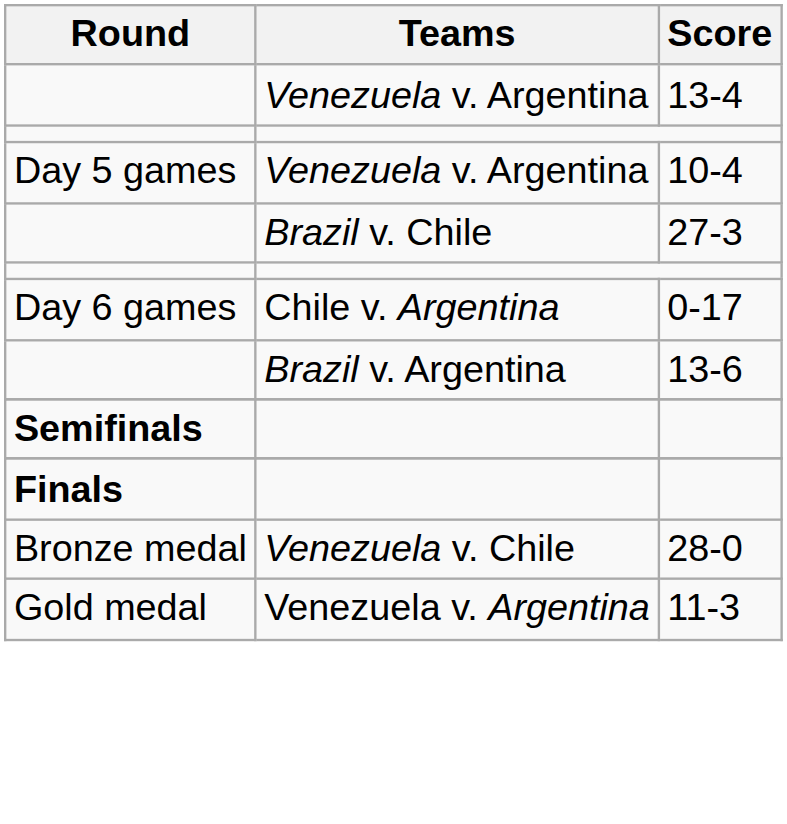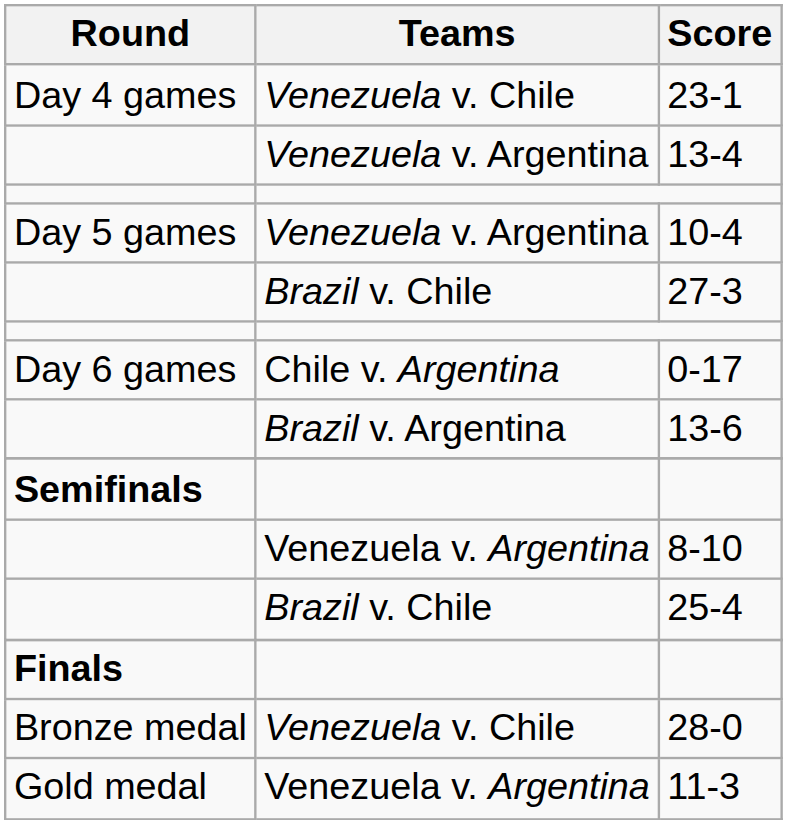+ row: Day 4 games | Venezuela v. Chile | 23-1
+ row: Venezuela v. Argentina | 8-10
+ row: Brazil v. Chile | 25-4
